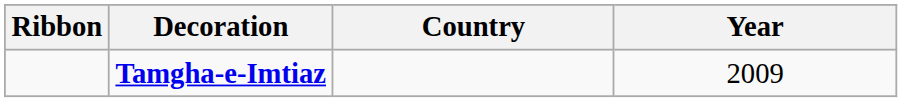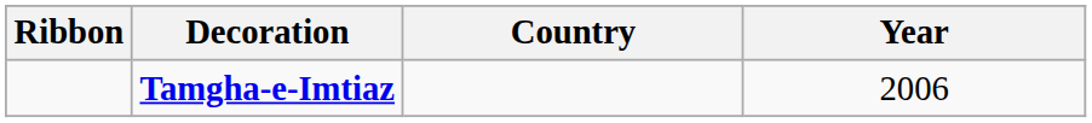Tamgha-e-Imtiaz | Year: 2009 -> 2006
